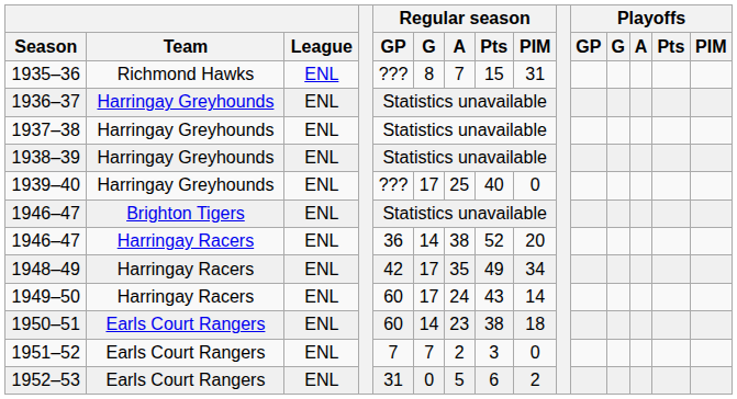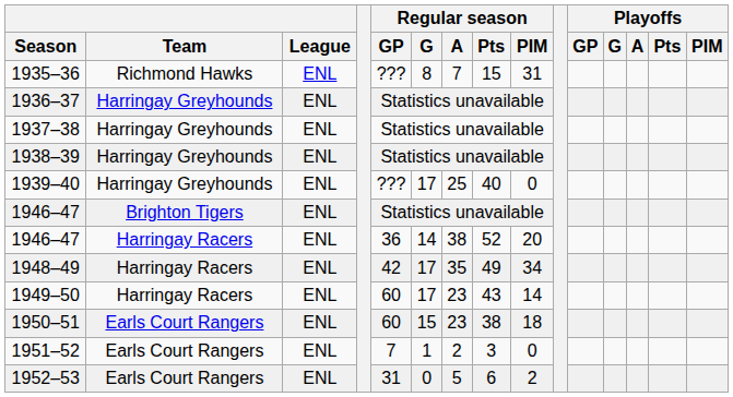1949–50 | Regular season / A: 24 -> 23
1950–51 | Regular season / G: 14 -> 15
1951–52 | Regular season / G: 7 -> 1
